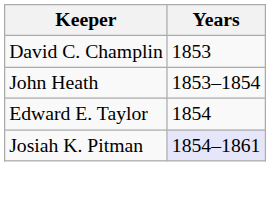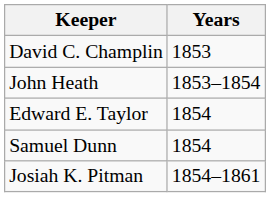+ row: Samuel Dunn | 1854
Josiah K. Pitman | Years: lavender background -> no background
